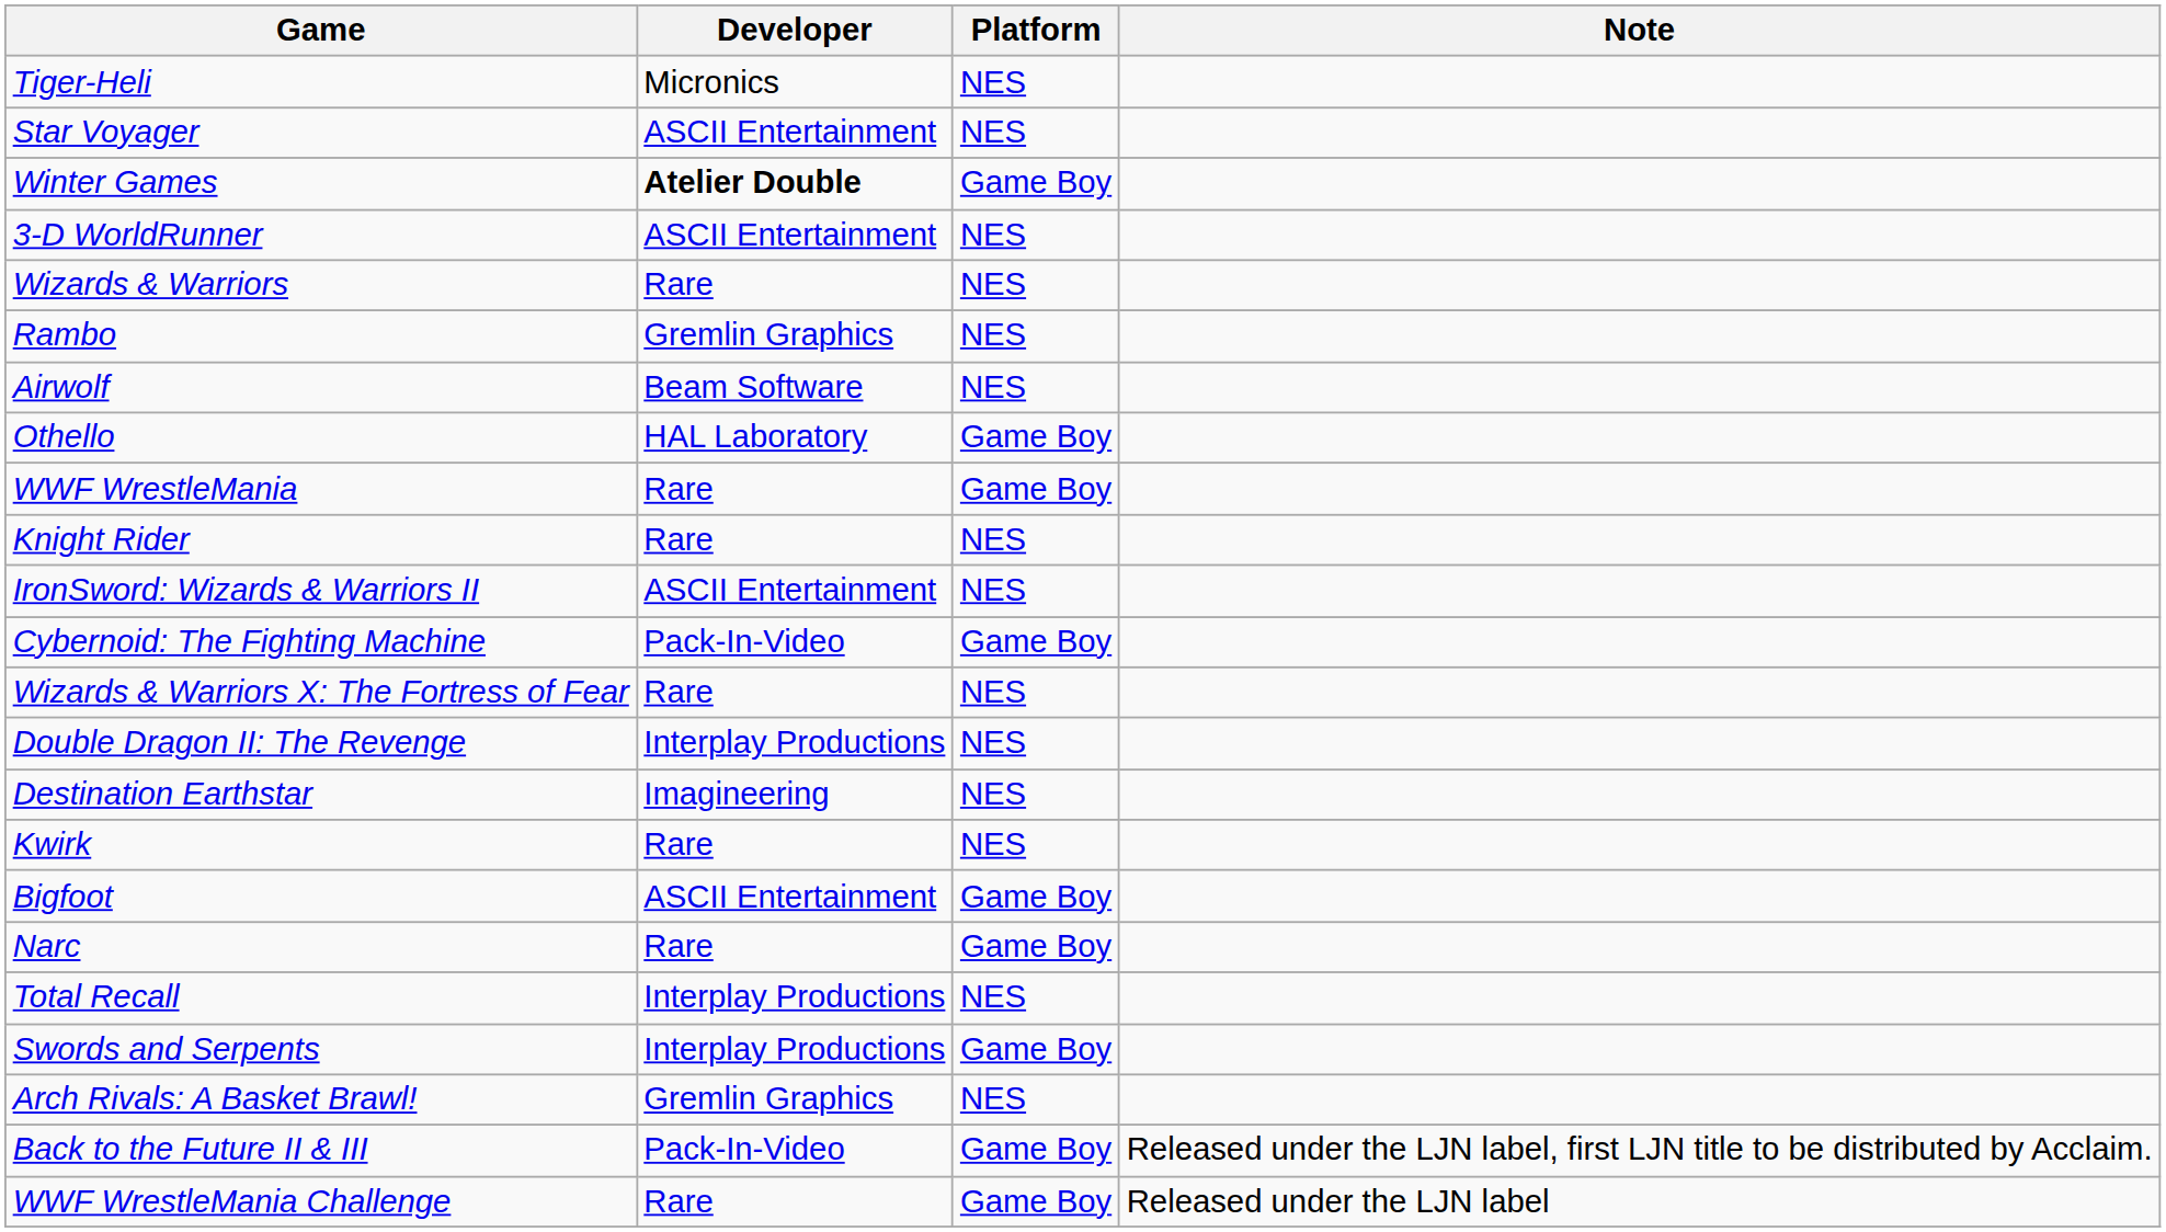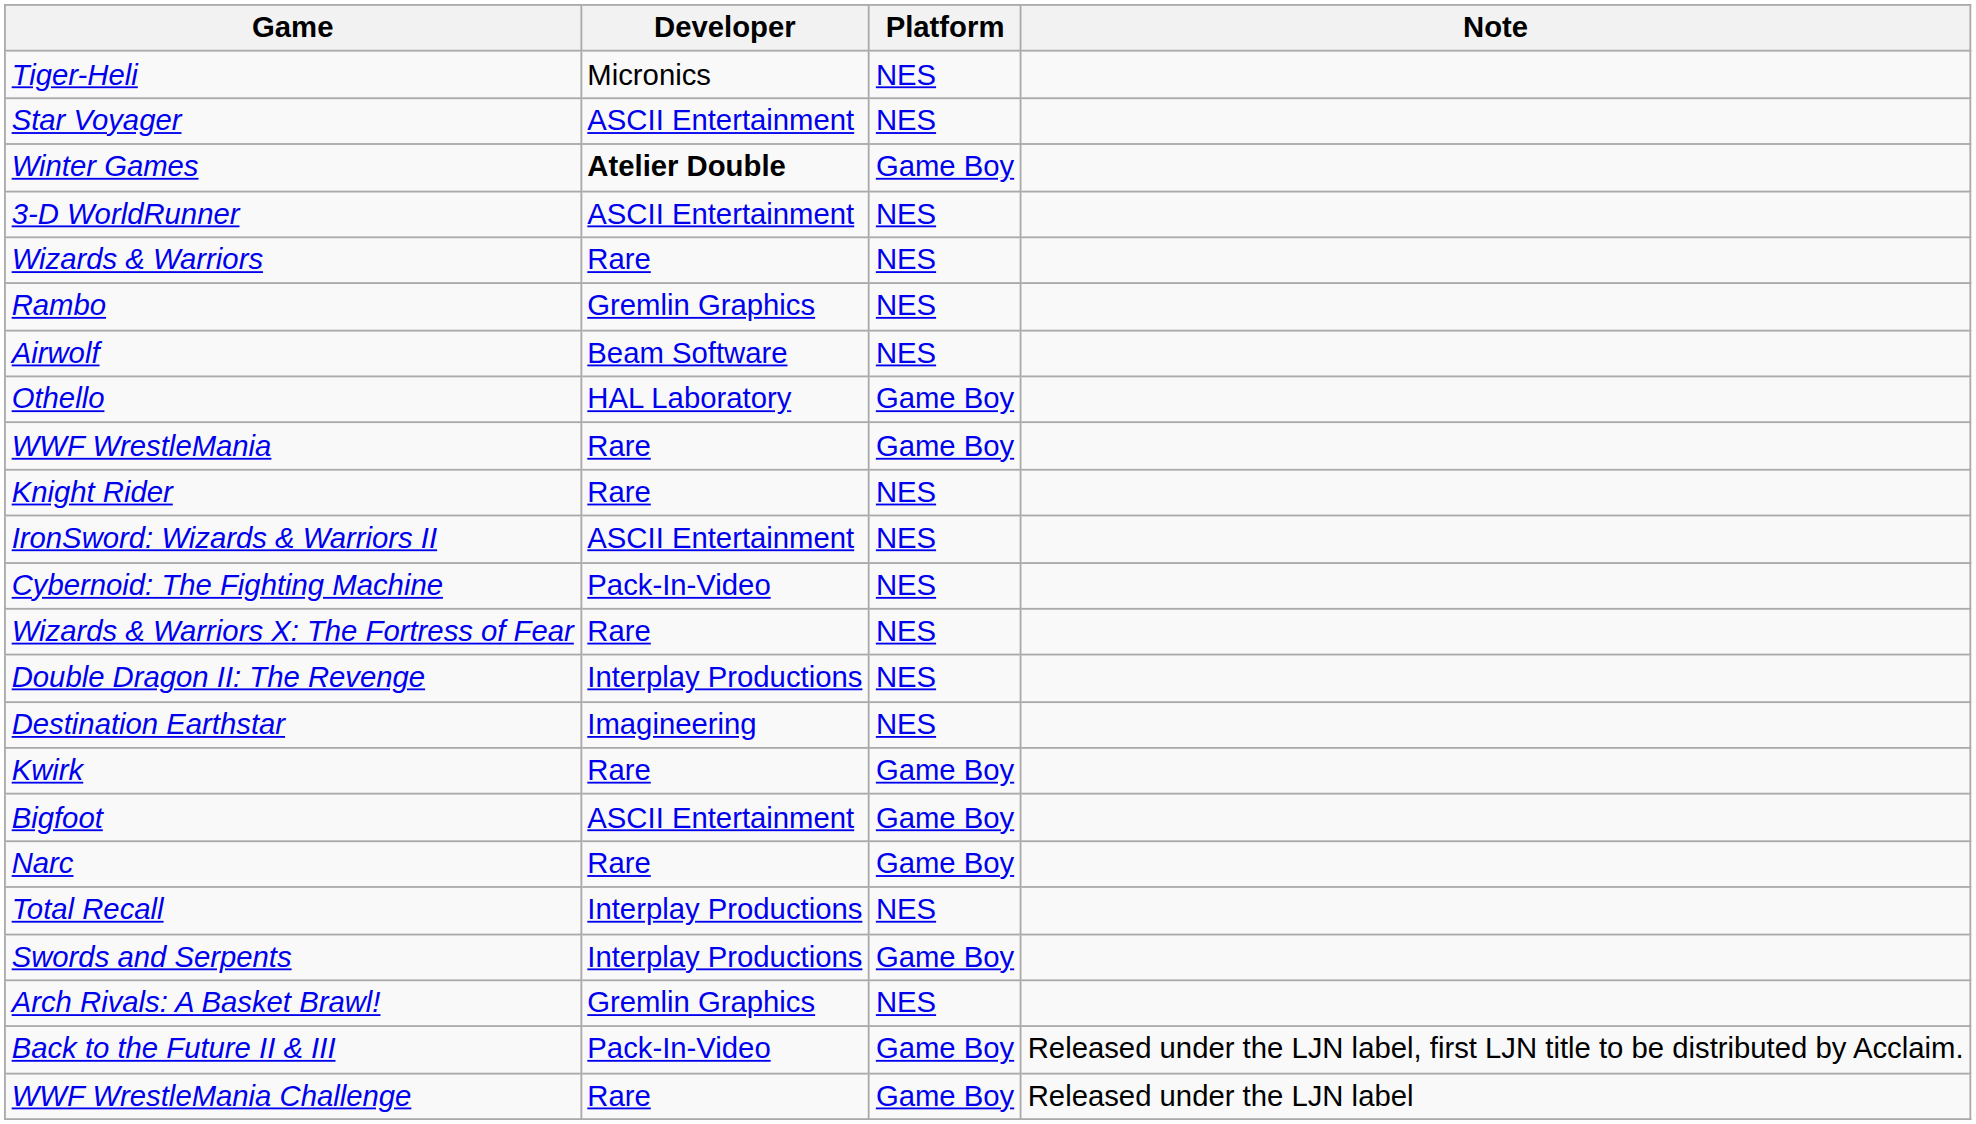Cybernoid: The Fighting Machine | Platform: Game Boy -> NES
Kwirk | Platform: NES -> Game Boy
